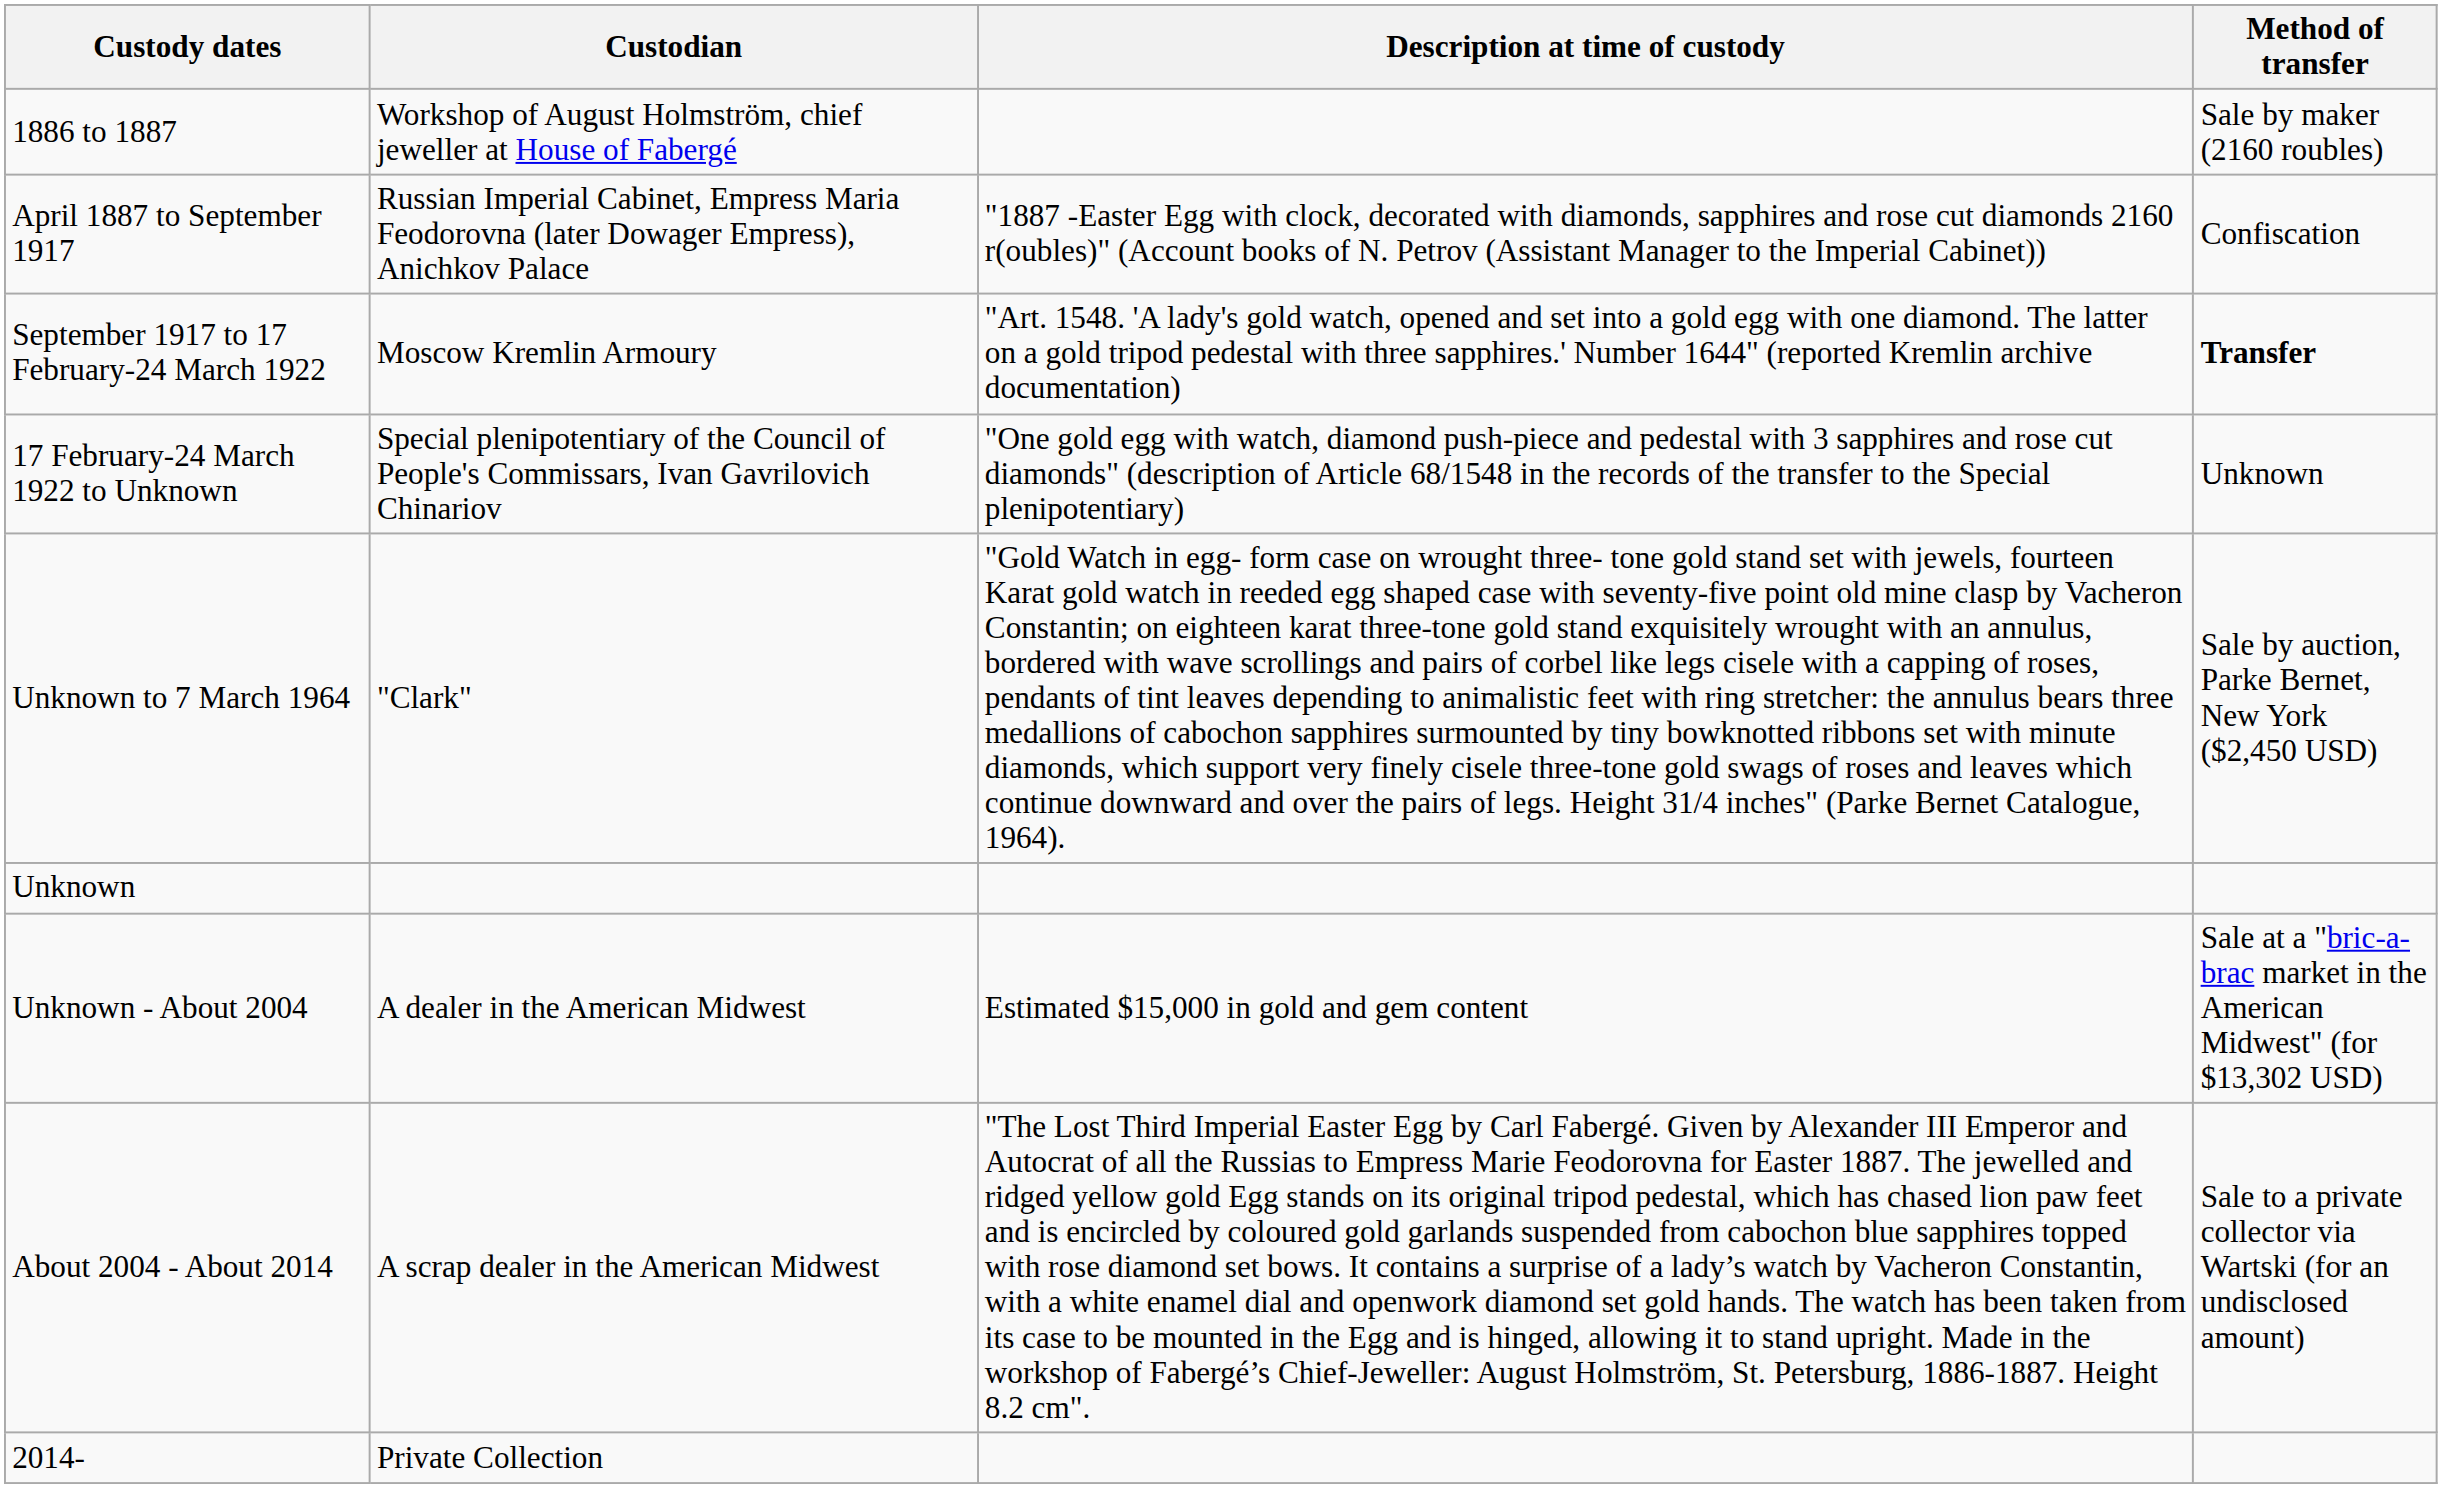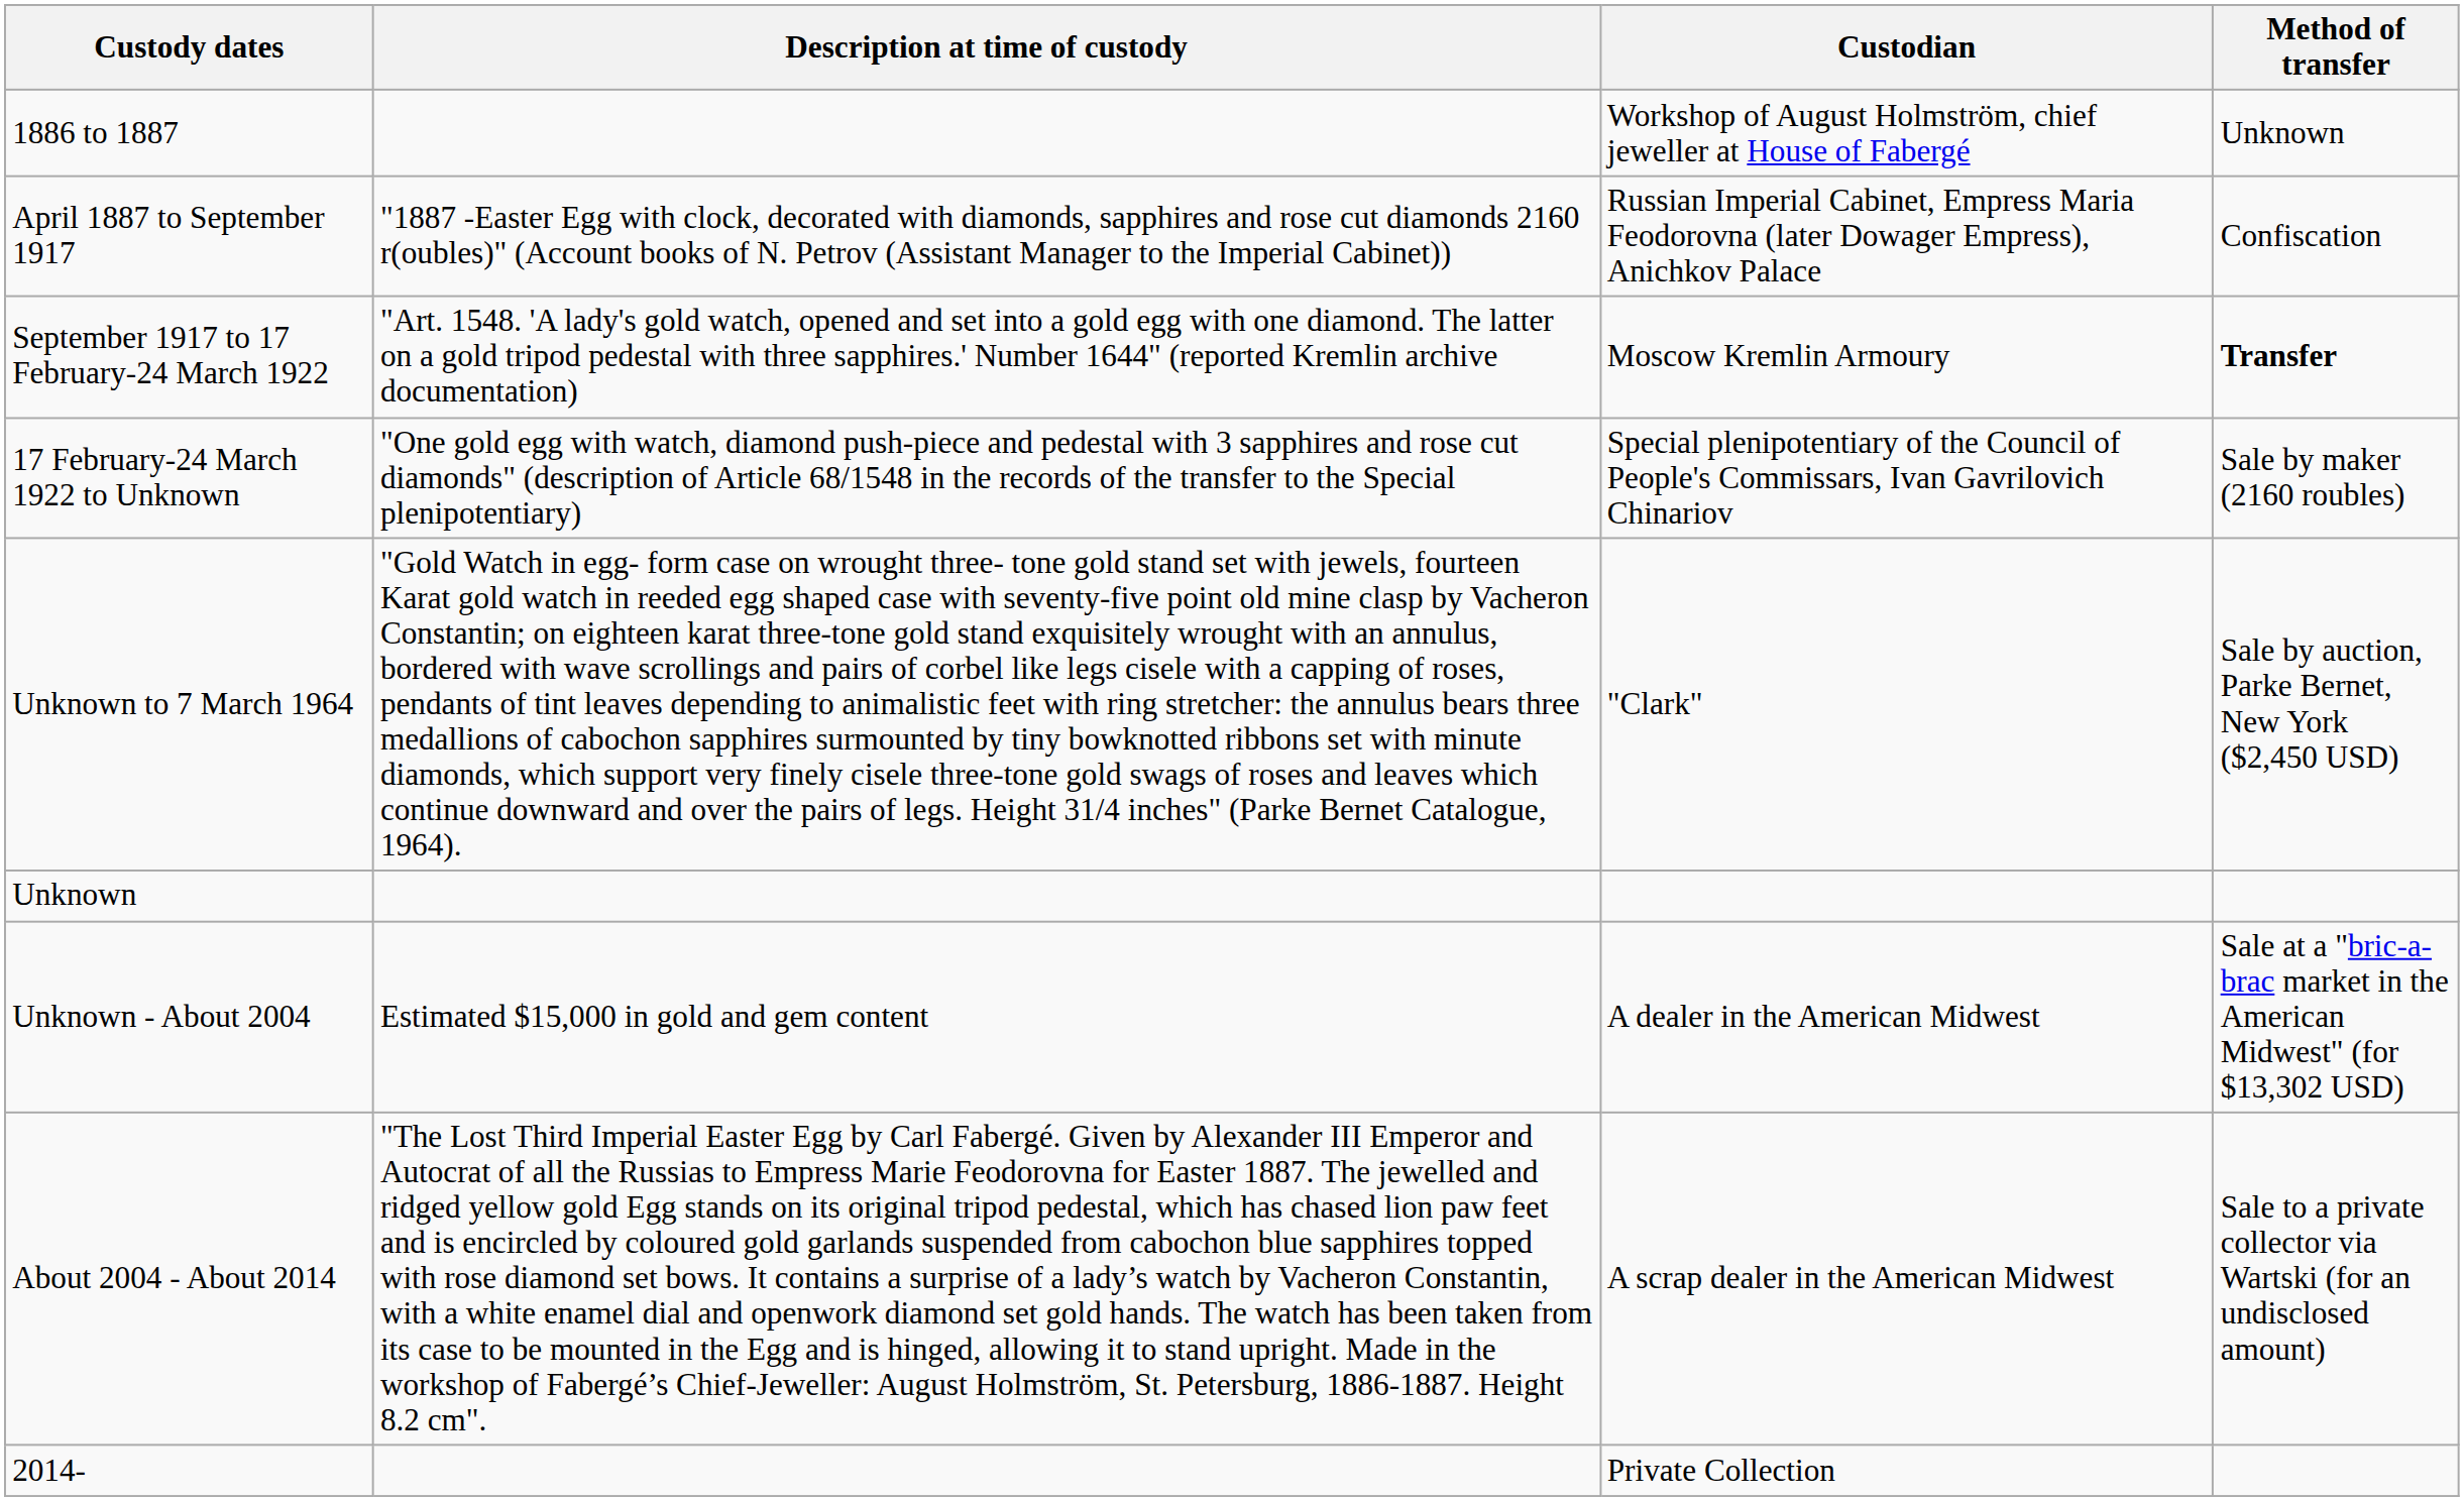columns swapped: Custodian <-> Description at time of custody
1886 to 1887 | Method of transfer: Sale by maker (2160 roubles) -> Unknown
17 February-24 March 1922 to Unknown | Method of transfer: Unknown -> Sale by maker (2160 roubles)
